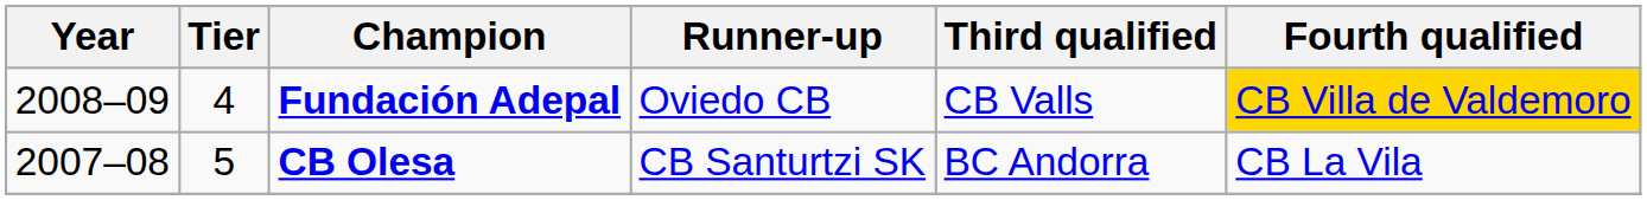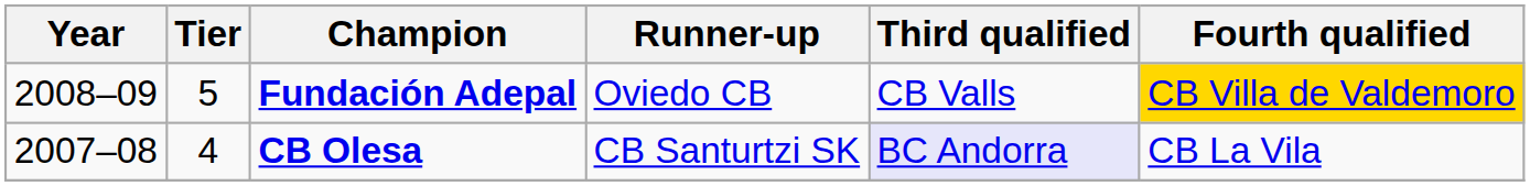Fundación Adepal | Tier: 4 -> 5
CB Olesa | Tier: 5 -> 4
CB Olesa | Third qualified: no background -> lavender background
